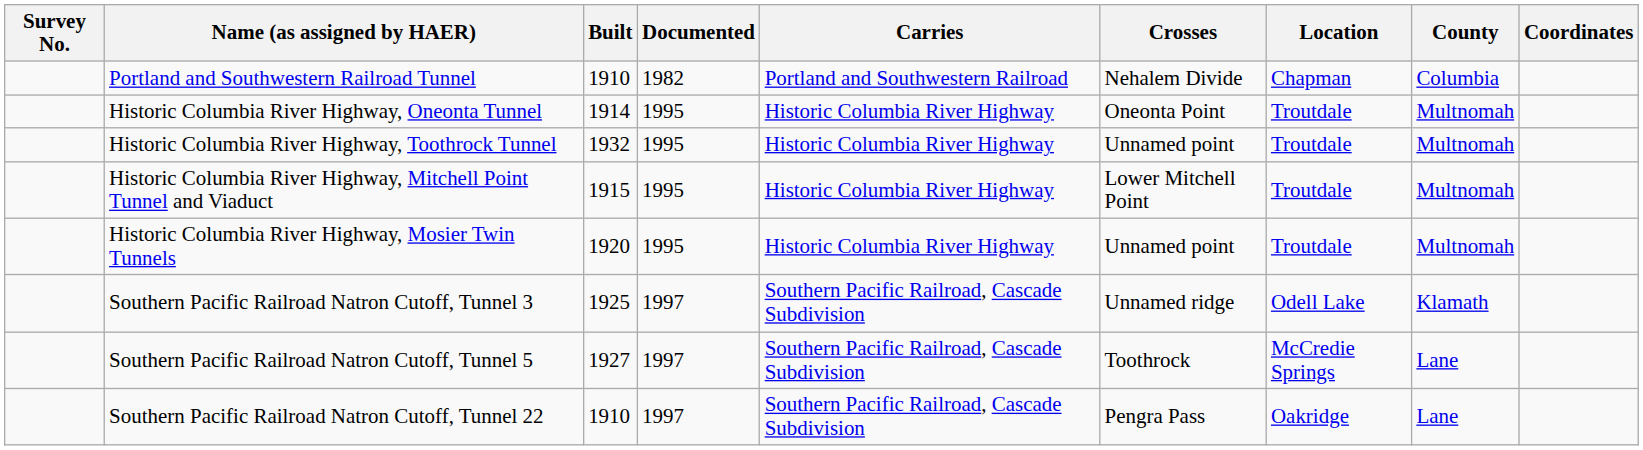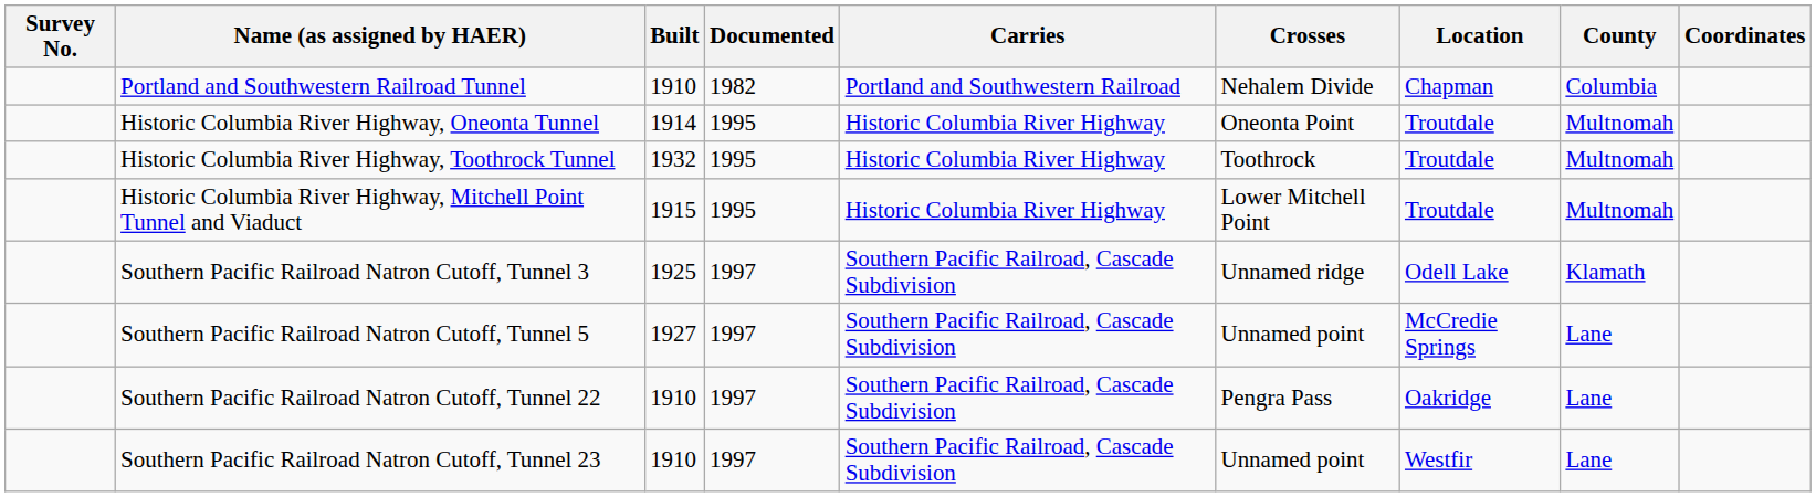Historic Columbia River Highway, Toothrock Tunnel | Crosses: Unnamed point -> Toothrock
- row: Historic Columbia River Highway, Mosier Twin Tunnels | 1920 | 1995 | Historic Columbia River Highway | Unnamed point | Troutdale | Multnomah
Southern Pacific Railroad Natron Cutoff, Tunnel 5 | Crosses: Toothrock -> Unnamed point
+ row: Southern Pacific Railroad Natron Cutoff, Tunnel 23 | 1910 | 1997 | Southern Pacific Railroad, Cascade Subdivision | Unnamed point | Westfir | Lane
